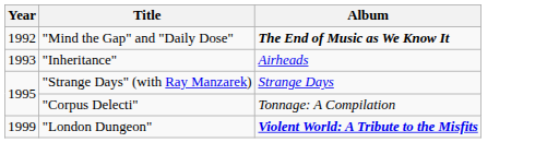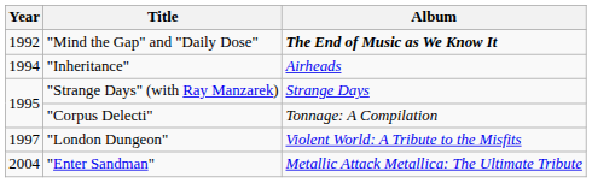"Inheritance" | Year: 1993 -> 1994
"London Dungeon" | Year: 1999 -> 1997
"London Dungeon" | Album: bold -> normal
+ row: 2004 | "Enter Sandman" | Metallic Attack Metallica: The Ultimate Tribute
